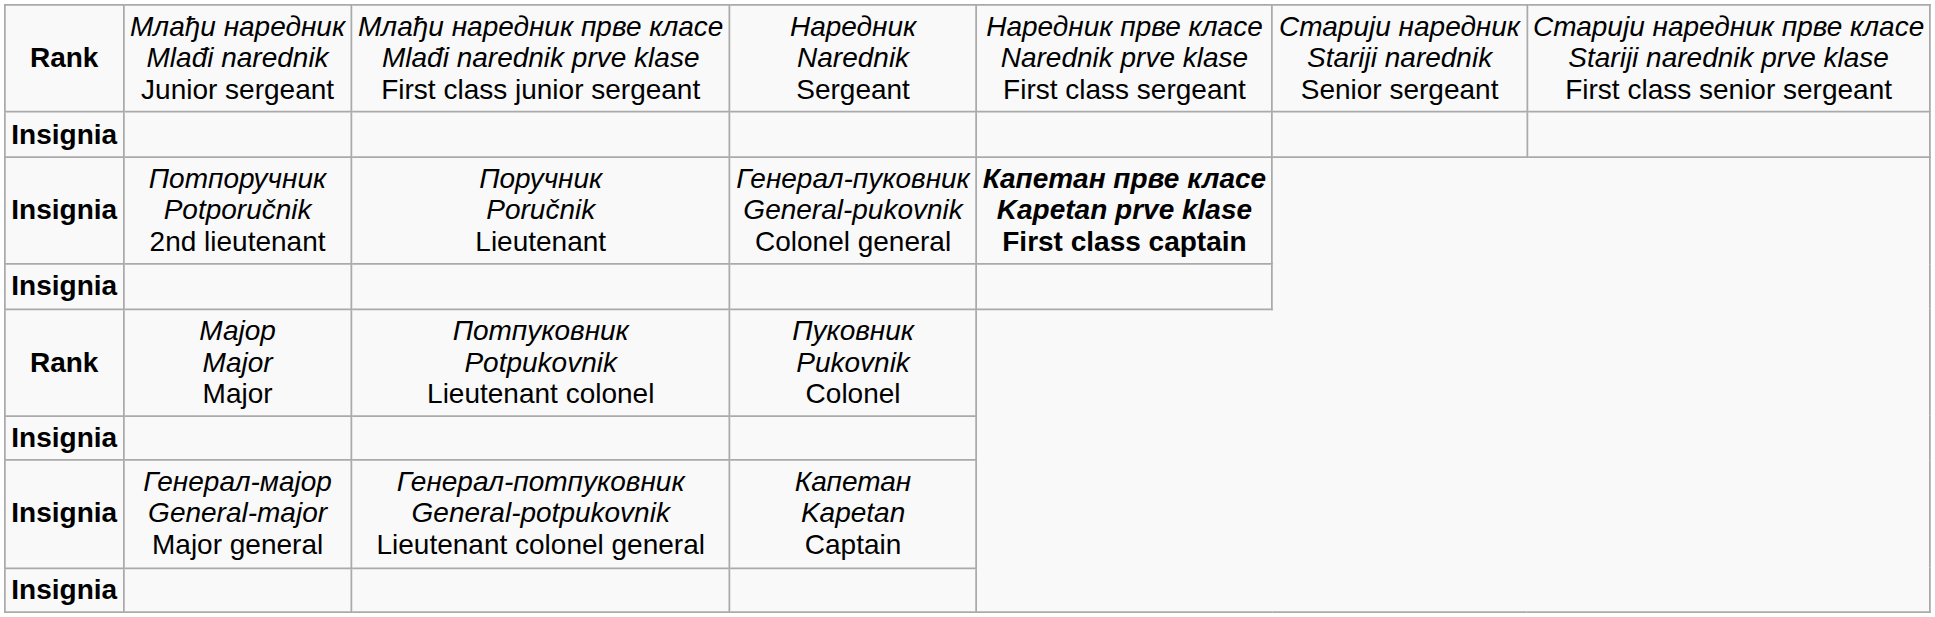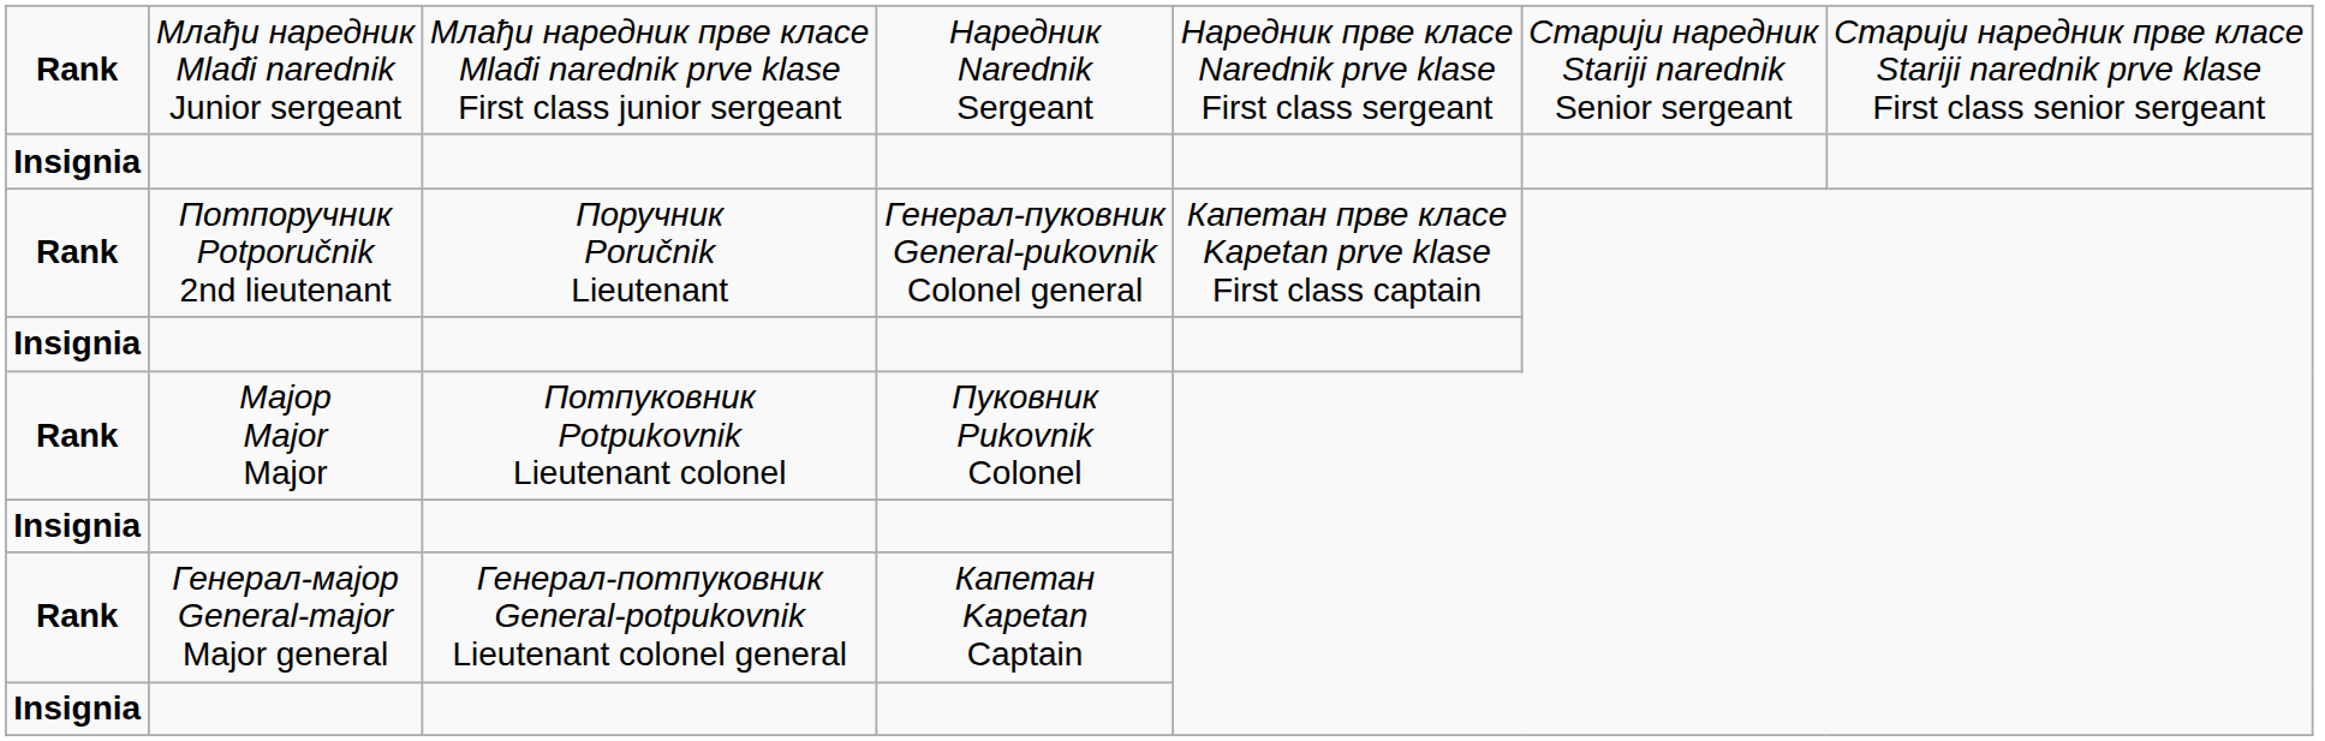Потпоручник Potporučnik 2nd lieutenant | column 1: Insignia -> Rank
Потпоручник Potporučnik 2nd lieutenant | column 5: bold -> normal
Генерал-мајор General-major Major general | column 1: Insignia -> Rank
